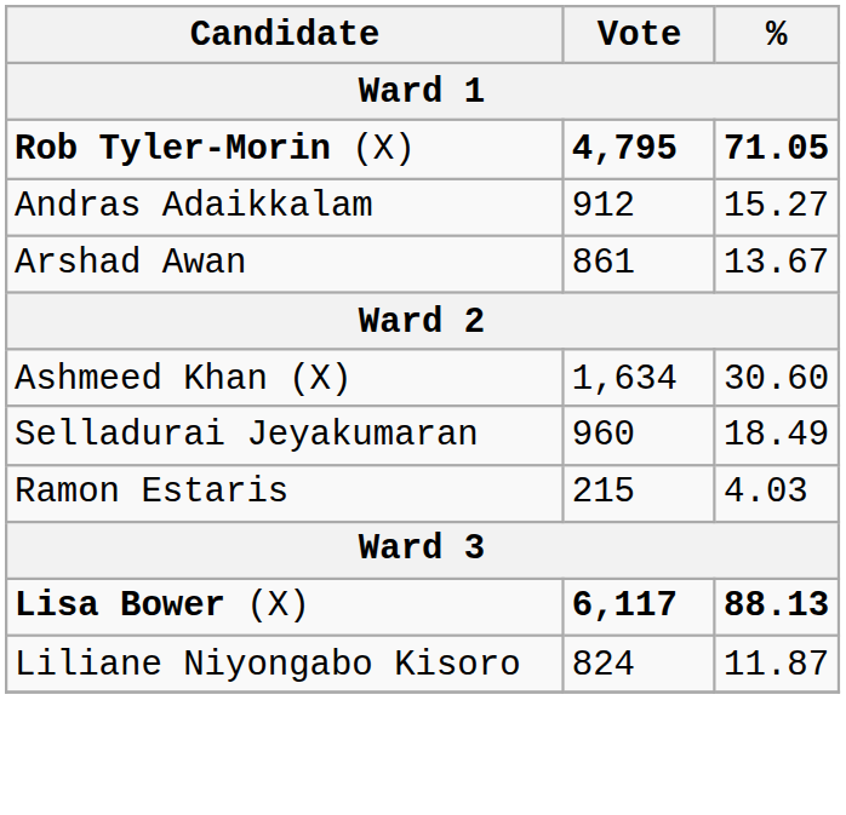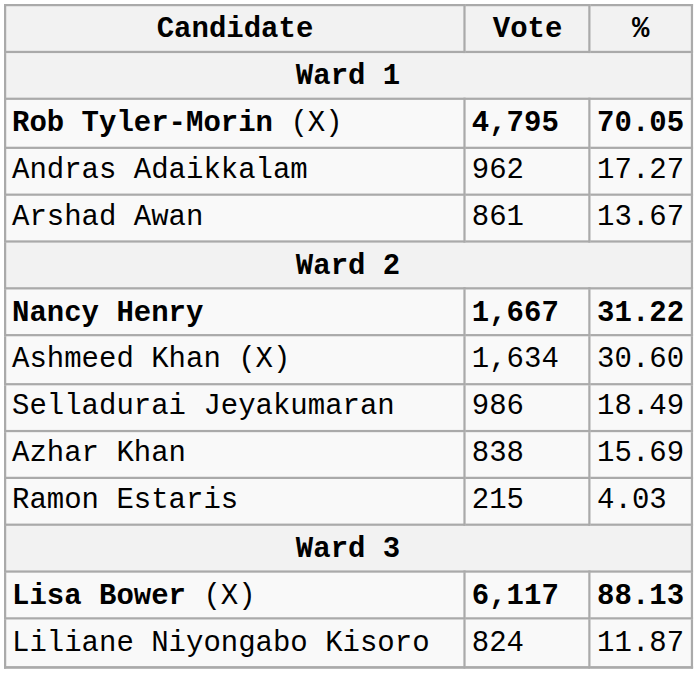Rob Tyler-Morin (X) | %: 71.05 -> 70.05
Andras Adaikkalam | Vote: 912 -> 962
Andras Adaikkalam | %: 15.27 -> 17.27
+ row: Nancy Henry | 1,667 | 31.22
Selladurai Jeyakumaran | Vote: 960 -> 986
+ row: Azhar Khan | 838 | 15.69
